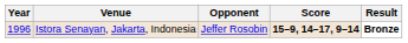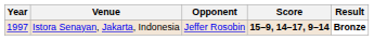Istora Senayan, Jakarta, Indonesia | Year: 1996 -> 1997
